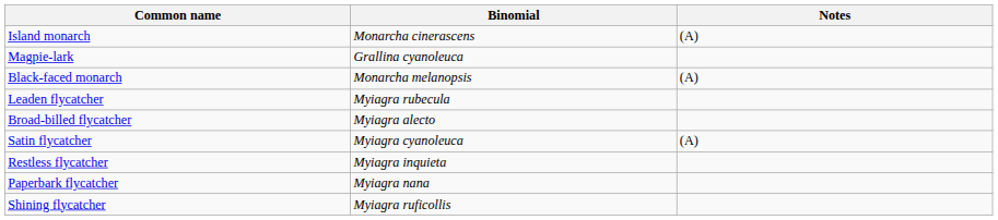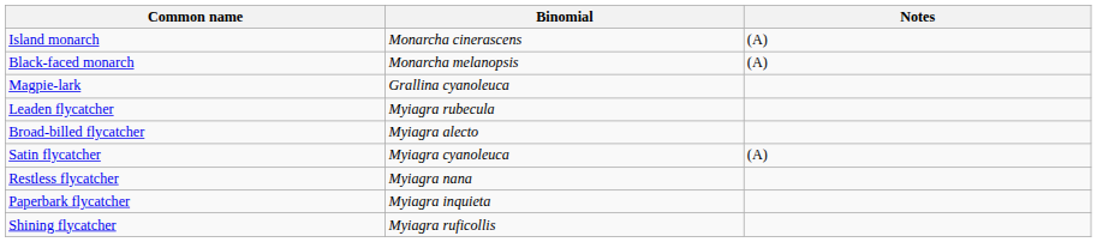rows swapped: Black-faced monarch <-> Magpie-lark
Restless flycatcher | Binomial: Myiagra inquieta -> Myiagra nana
Paperbark flycatcher | Binomial: Myiagra nana -> Myiagra inquieta
